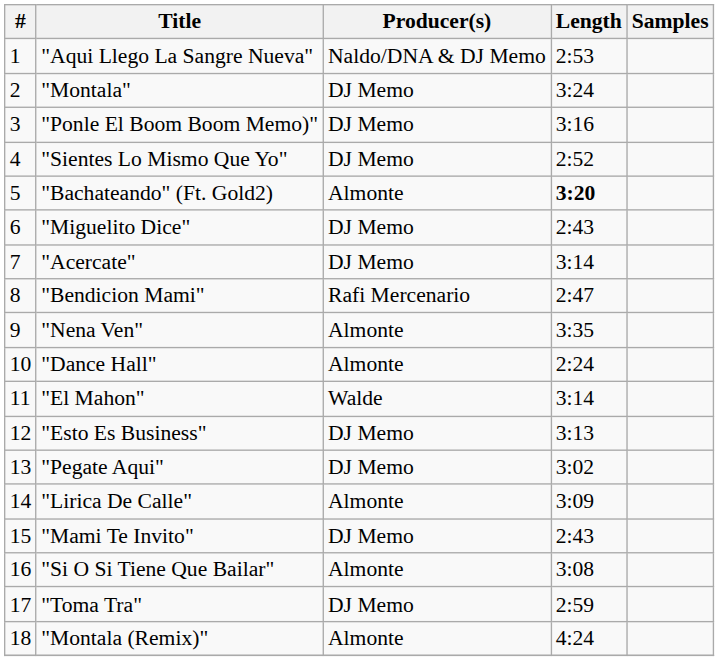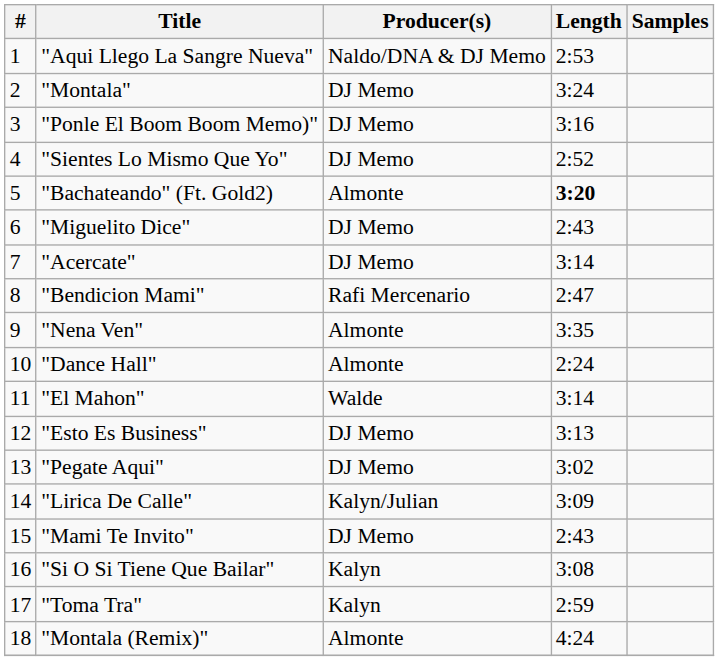"Lirica De Calle" | Producer(s): Almonte -> Kalyn/Julian
"Si O Si Tiene Que Bailar" | Producer(s): Almonte -> Kalyn
"Toma Tra" | Producer(s): DJ Memo -> Kalyn
